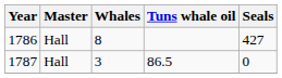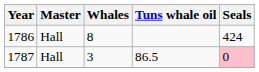1786 | Seals: 427 -> 424
1787 | Seals: no background -> pink background
